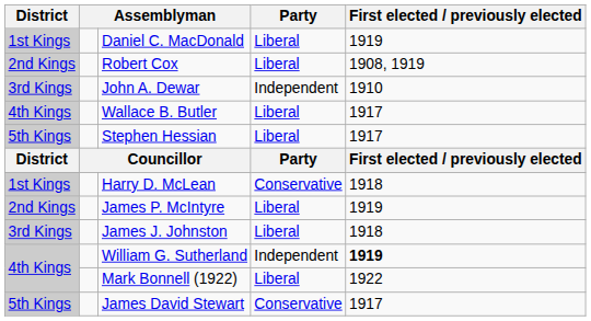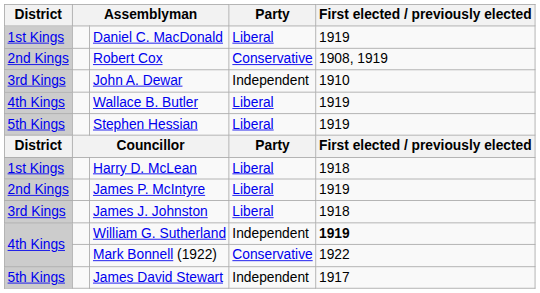Robert Cox | Party: Liberal -> Conservative
Wallace B. Butler | First elected / previously elected: 1917 -> 1919
Stephen Hessian | First elected / previously elected: 1917 -> 1919
Harry D. McLean | Party: Conservative -> Liberal
Mark Bonnell (1922) | Party: Liberal -> Conservative
James David Stewart | Party: Conservative -> Independent
